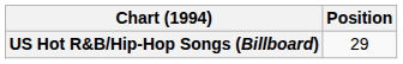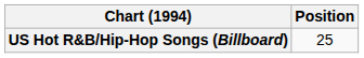US Hot R&B/Hip-Hop Songs (Billboard) | Position: 29 -> 25
